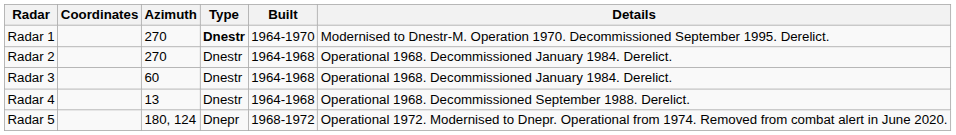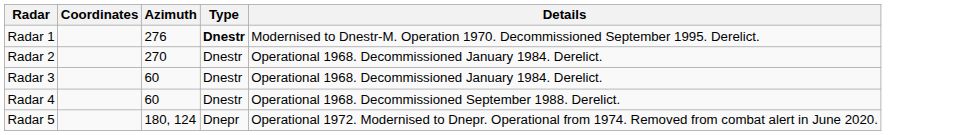- column: Built | 1964-1970 | 1964-1968 | 1964-1968 | 1964-1968 | 1968-1972
Radar 1 | Azimuth: 270 -> 276
Radar 4 | Azimuth: 13 -> 60
